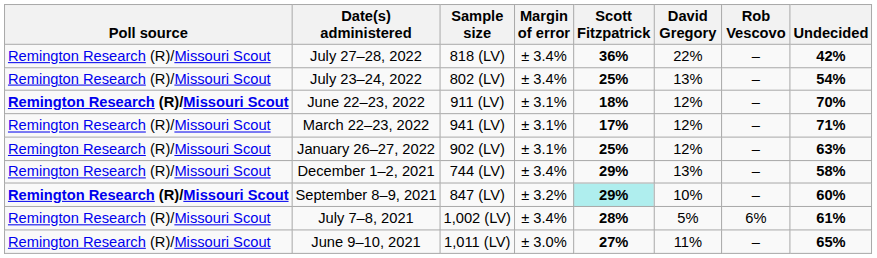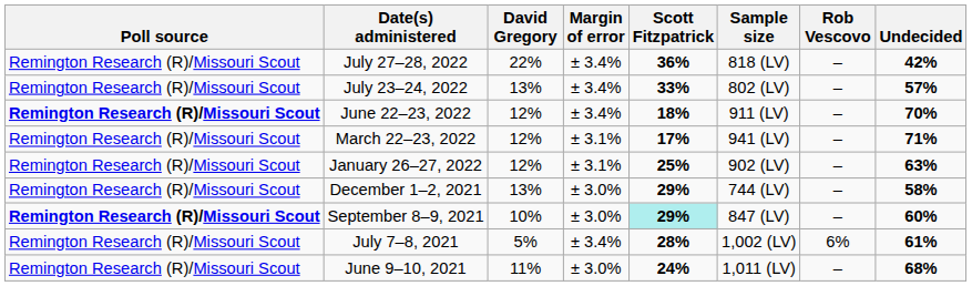columns swapped: Sample size <-> David Gregory
July 23–24, 2022 | Scott Fitzpatrick: 25% -> 33%
July 23–24, 2022 | Undecided: 54% -> 57%
June 22–23, 2022 | Margin of error: ± 3.1% -> ± 3.4%
December 1–2, 2021 | Margin of error: ± 3.4% -> ± 3.0%
September 8–9, 2021 | Margin of error: ± 3.2% -> ± 3.0%
June 9–10, 2021 | Scott Fitzpatrick: 27% -> 24%
June 9–10, 2021 | Undecided: 65% -> 68%
